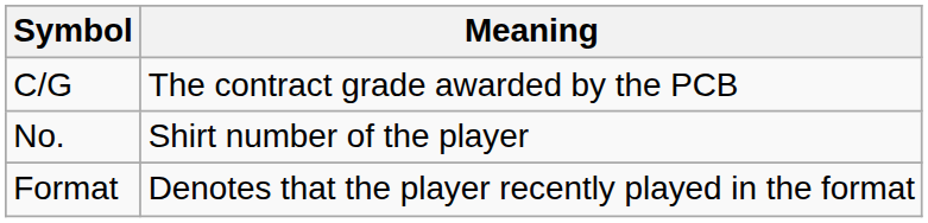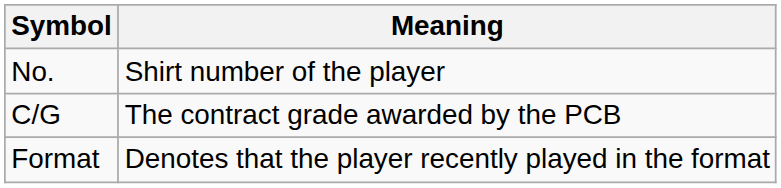rows swapped: C/G <-> No.
